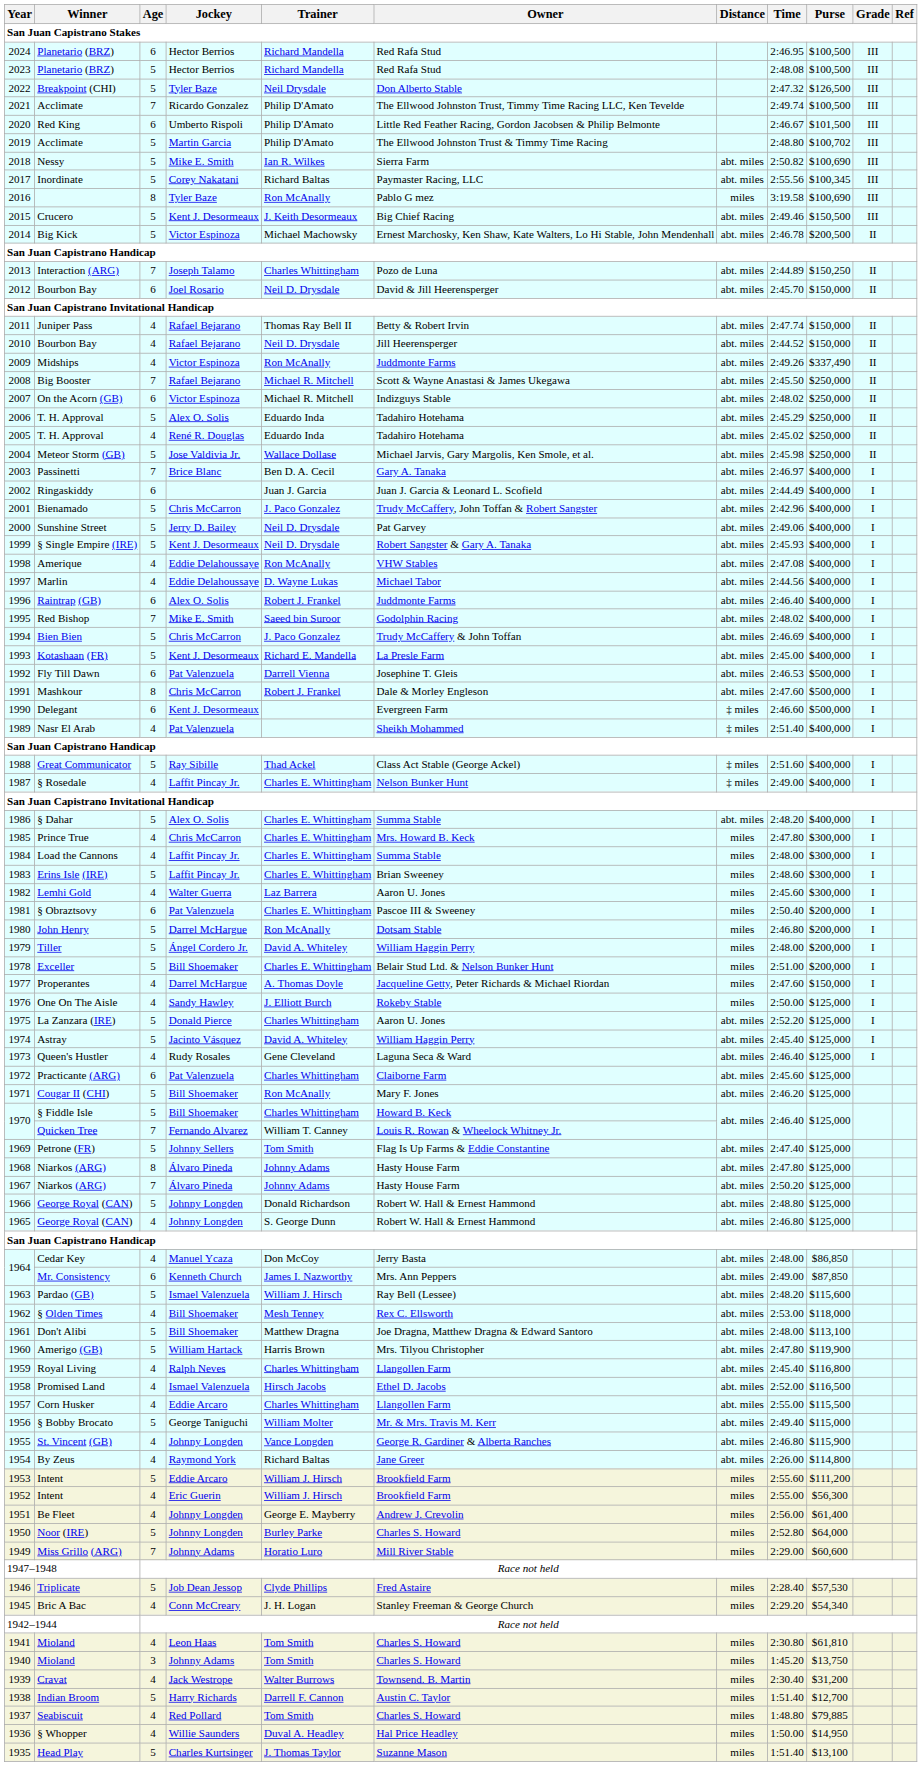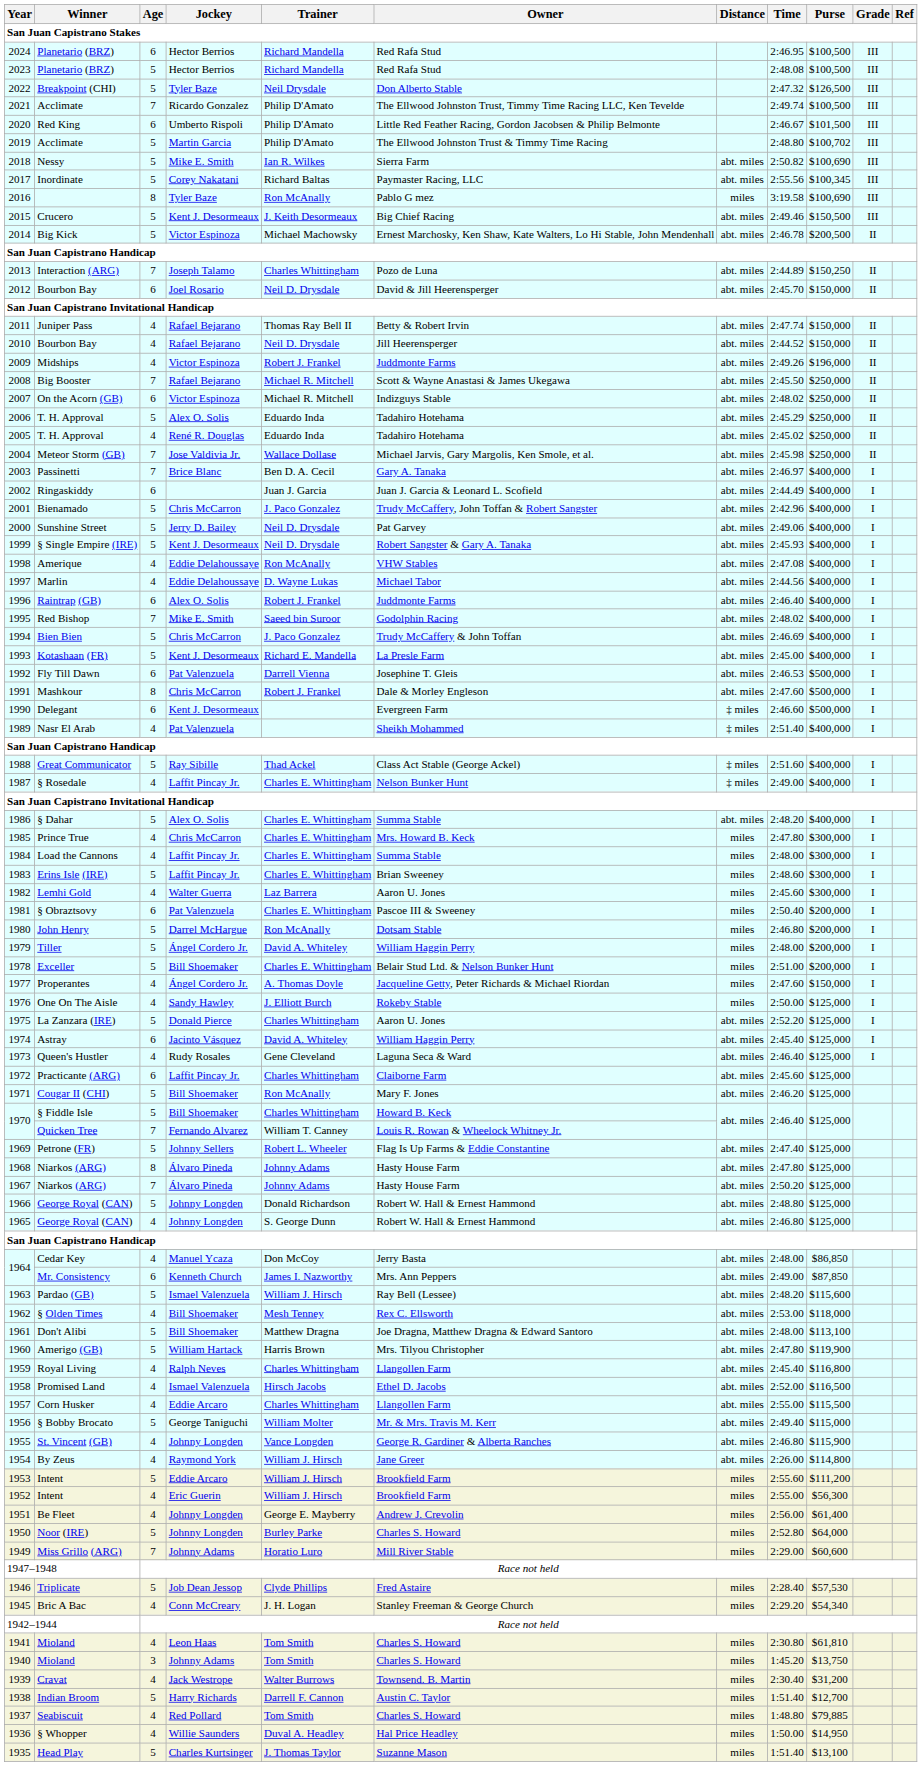2009 | Trainer: Ron McAnally -> Robert J. Frankel
2009 | Purse: $337,490 -> $196,000
2004 | Age: 5 -> 7
1977 | Jockey: Darrel McHargue -> Ángel Cordero Jr.
1974 | Age: 5 -> 6
1972 | Jockey: Pat Valenzuela -> Laffit Pincay Jr.
1969 | Trainer: Tom Smith -> Robert L. Wheeler
1954 | Trainer: Richard Baltas -> William J. Hirsch
